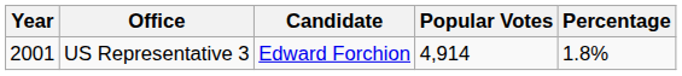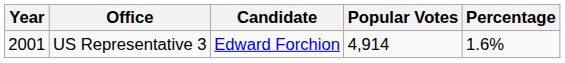US Representative 3 | Percentage: 1.8% -> 1.6%
